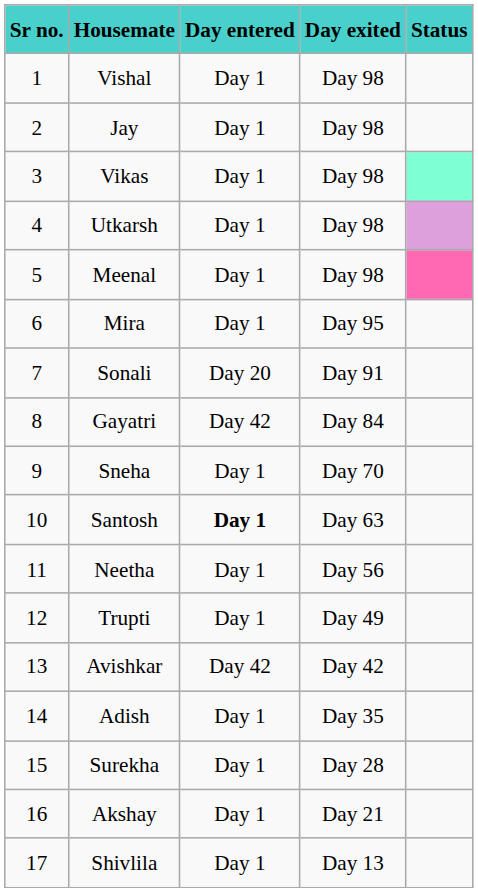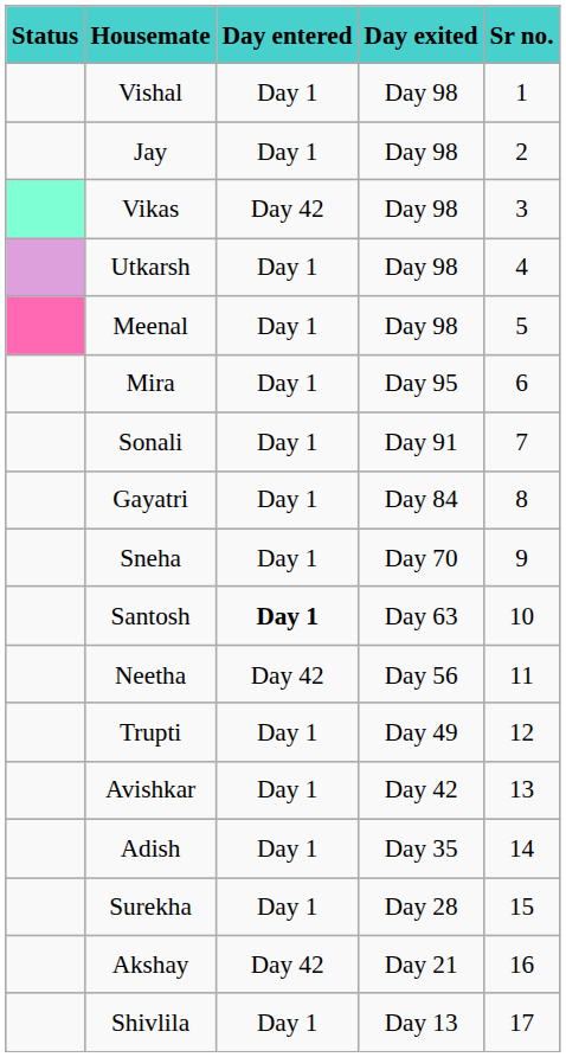columns swapped: Sr no. <-> Status
Vikas | Day entered: Day 1 -> Day 42
Sonali | Day entered: Day 20 -> Day 1
Gayatri | Day entered: Day 42 -> Day 1
Neetha | Day entered: Day 1 -> Day 42
Avishkar | Day entered: Day 42 -> Day 1
Akshay | Day entered: Day 1 -> Day 42
